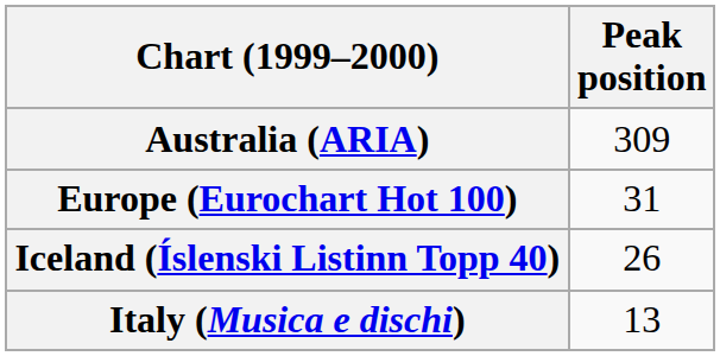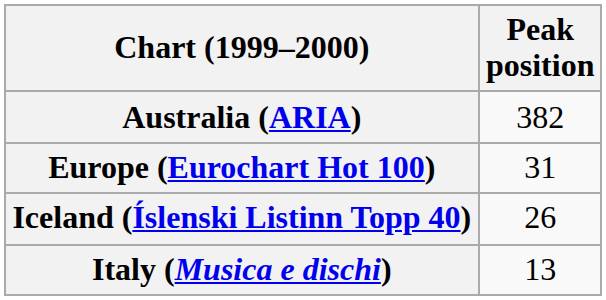Australia (ARIA) | Peak position: 309 -> 382
